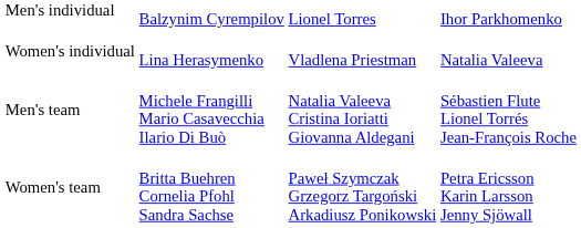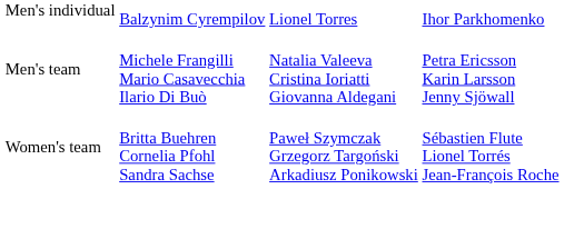- row: Women's individual | Lina Herasymenko | Vladlena Priestman | Natalia Valeeva
Men's team | column 4: Sébastien Flute Lionel Torrés Jean-François Roche -> Petra Ericsson Karin Larsson Jenny Sjöwall
Women's team | column 4: Petra Ericsson Karin Larsson Jenny Sjöwall -> Sébastien Flute Lionel Torrés Jean-François Roche
